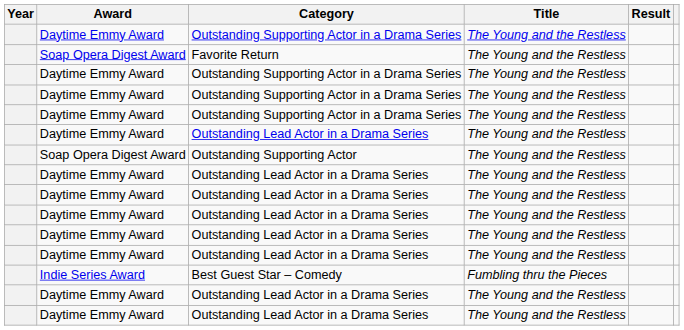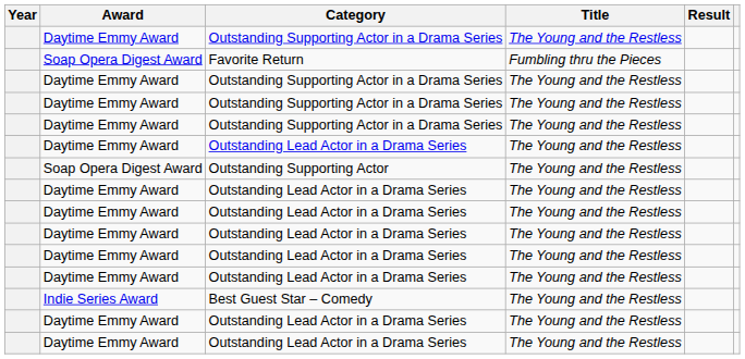Favorite Return | Title: The Young and the Restless -> Fumbling thru the Pieces
Best Guest Star – Comedy | Title: Fumbling thru the Pieces -> The Young and the Restless
